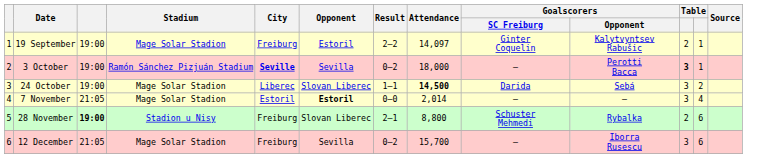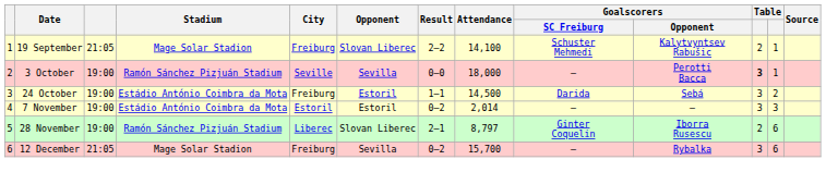19 September | column 3: 19:00 -> 21:05
19 September | Opponent: Estoril -> Slovan Liberec
19 September | Attendance: 14,097 -> 14,100
19 September | Goalscorers / SC Freiburg: Ginter Coquelin -> Schuster Mehmedi
3 October | City: bold -> normal
3 October | Result: 0–2 -> 0–0
24 October | Stadium: Mage Solar Stadion -> Estádio António Coimbra da Mota
24 October | City: Liberec -> Freiburg
24 October | Opponent: Slovan Liberec -> Estoril
24 October | Attendance: bold -> normal
7 November | column 3: 21:05 -> 19:00
7 November | Stadium: Mage Solar Stadion -> Estádio António Coimbra da Mota
7 November | Opponent: bold -> normal
7 November | Result: 0–0 -> 0–2
7 November | column 12: 4 -> 3
28 November | column 3: bold -> normal
28 November | Stadium: Stadion u Nisy -> Ramón Sánchez Pizjuán Stadium
28 November | City: Freiburg -> Liberec
28 November | Attendance: 8,800 -> 8,797
28 November | Goalscorers / SC Freiburg: Schuster Mehmedi -> Ginter Coquelin
28 November | Goalscorers / Opponent: Rybalka -> Iborra Rusescu
12 December | Goalscorers / Opponent: Iborra Rusescu -> Rybalka
